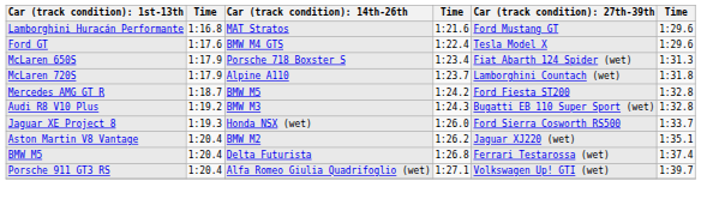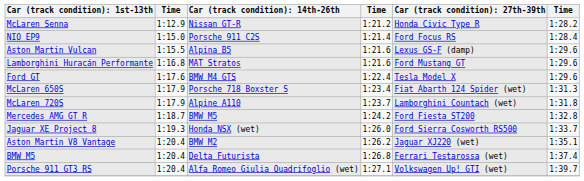+ row: McLaren Senna | 1:12.9 | Nissan GT-R | 1:21.2 | Honda Civic Type R | 1:28.2
+ row: NIO EP9 | 1:15.0 | Porsche 911 C2S | 1:21.4 | Ford Focus RS | 1:28.4
+ row: Aston Martin Vulcan | 1:15.5 | Alpina B5 | 1:21.6 | Lexus GS-F (damp) | 1:29.6
- row: Audi R8 V10 Plus | 1:19.2 | BMW M3 | 1:24.3 | Bugatti EB 110 Super Sport (wet) | 1:32.8
